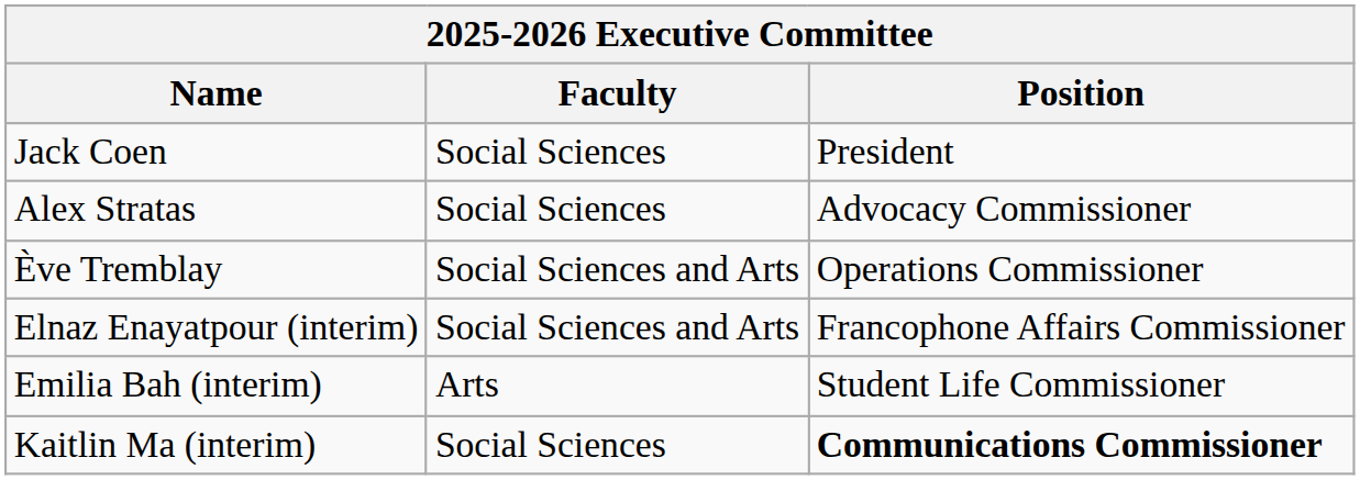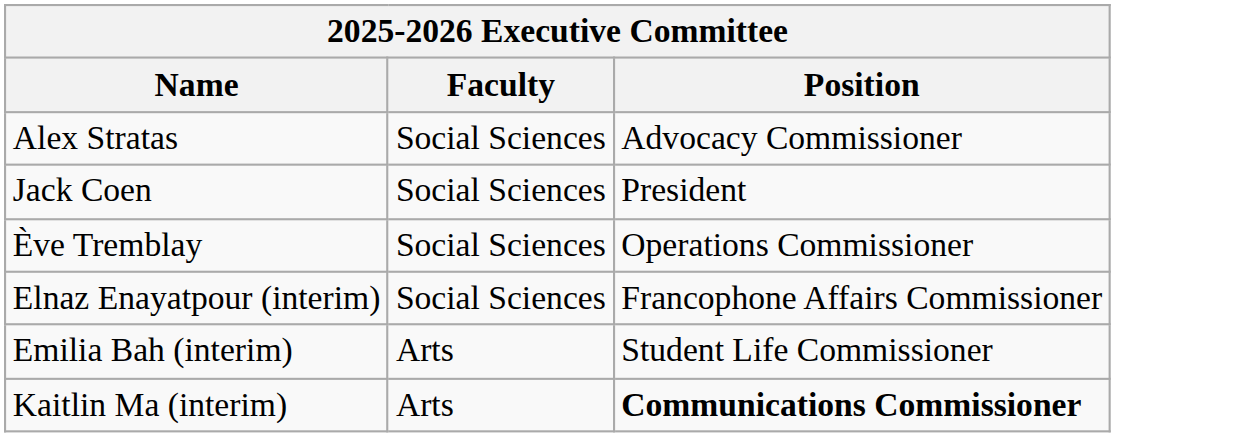rows swapped: Jack Coen <-> Alex Stratas
Ève Tremblay | Faculty: Social Sciences and Arts -> Social Sciences
Elnaz Enayatpour (interim) | Faculty: Social Sciences and Arts -> Social Sciences
Kaitlin Ma (interim) | Faculty: Social Sciences -> Arts
